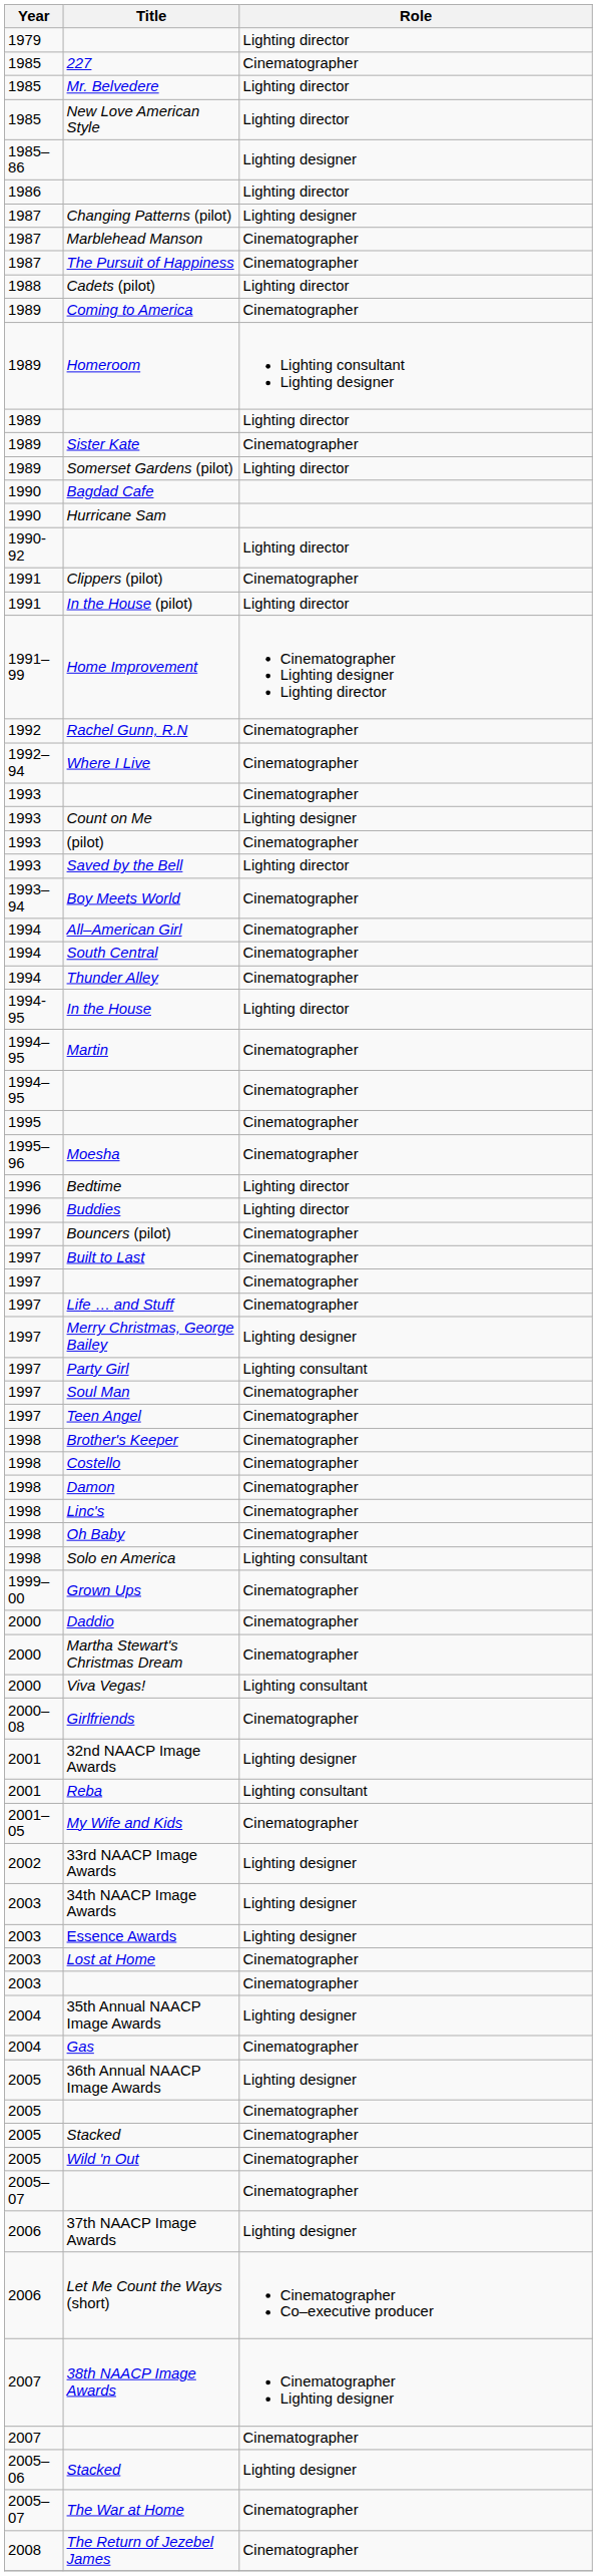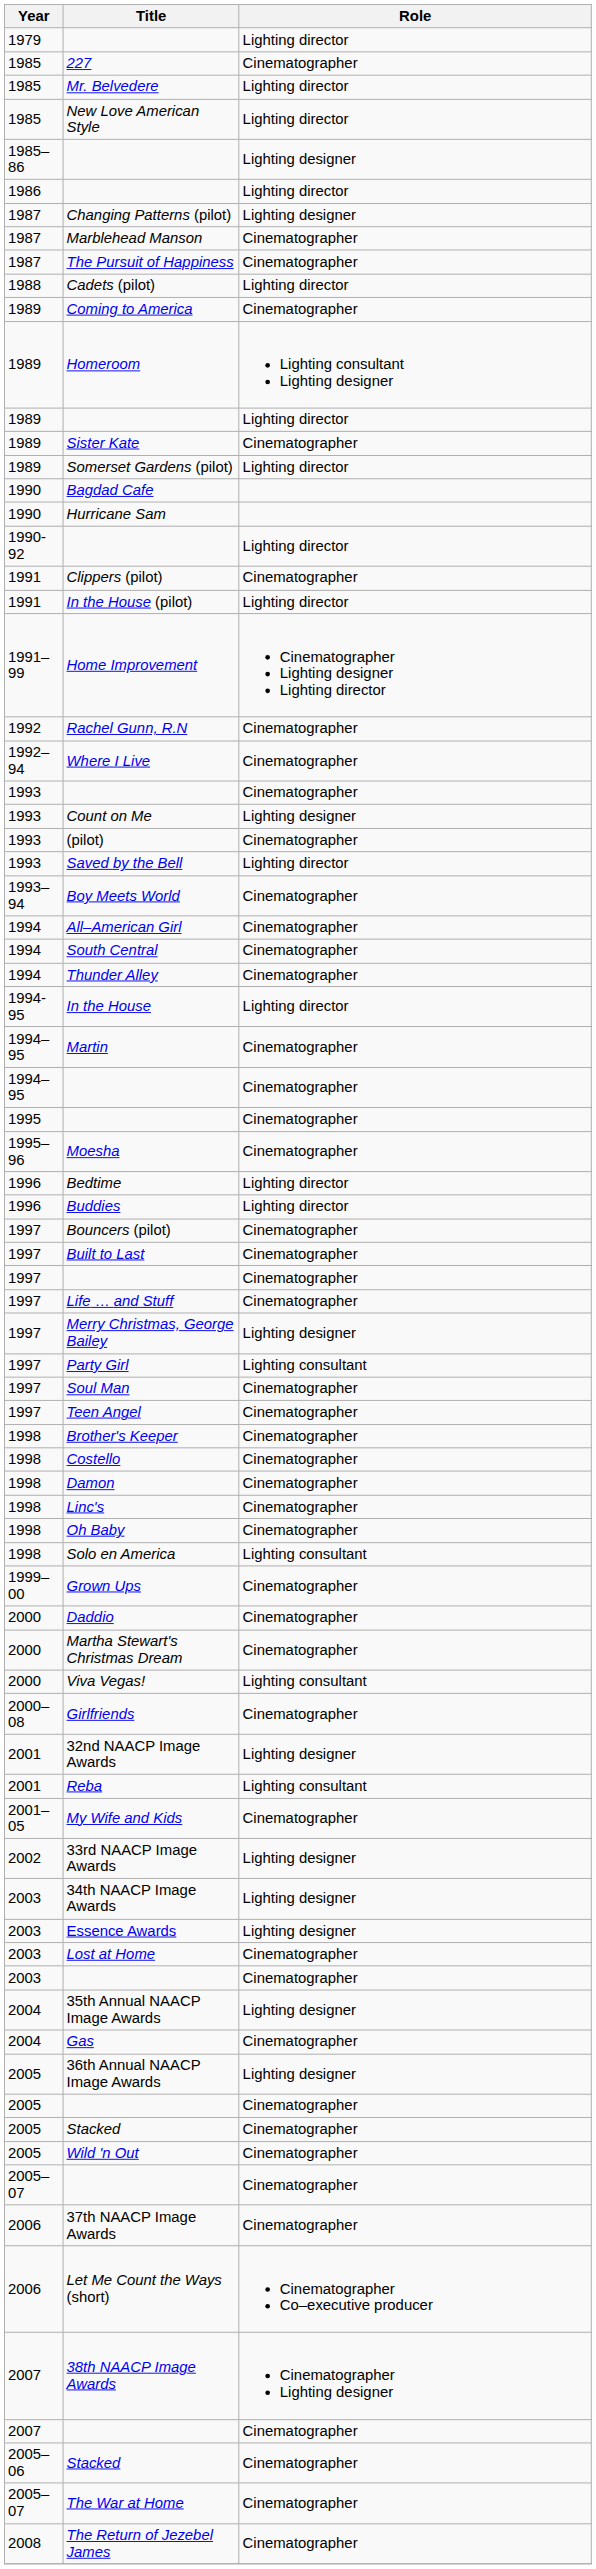37th NAACP Image Awards | Role: Lighting designer -> Cinematographer
2005–06 / Stacked | Role: Lighting designer -> Cinematographer
